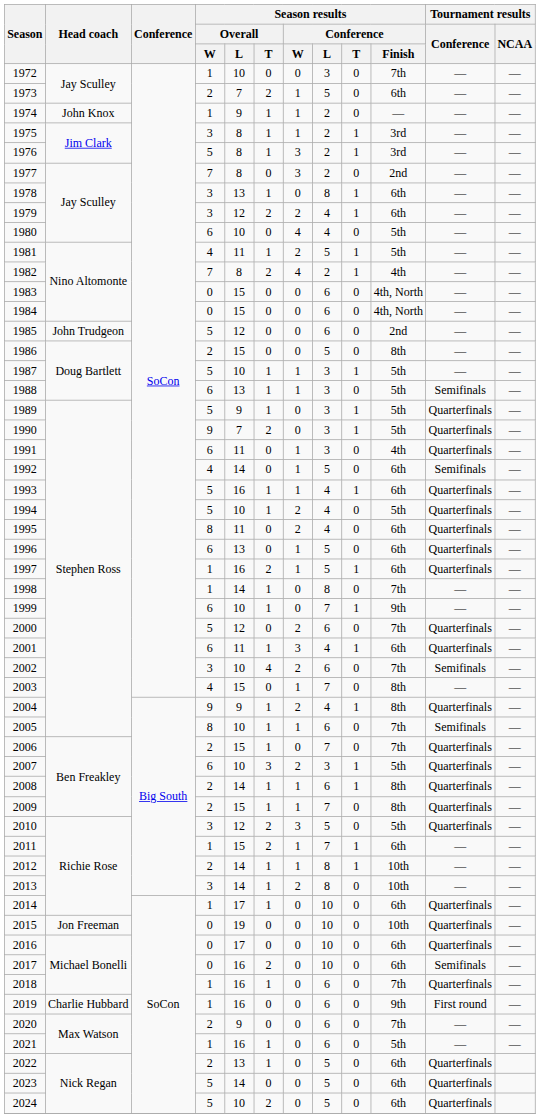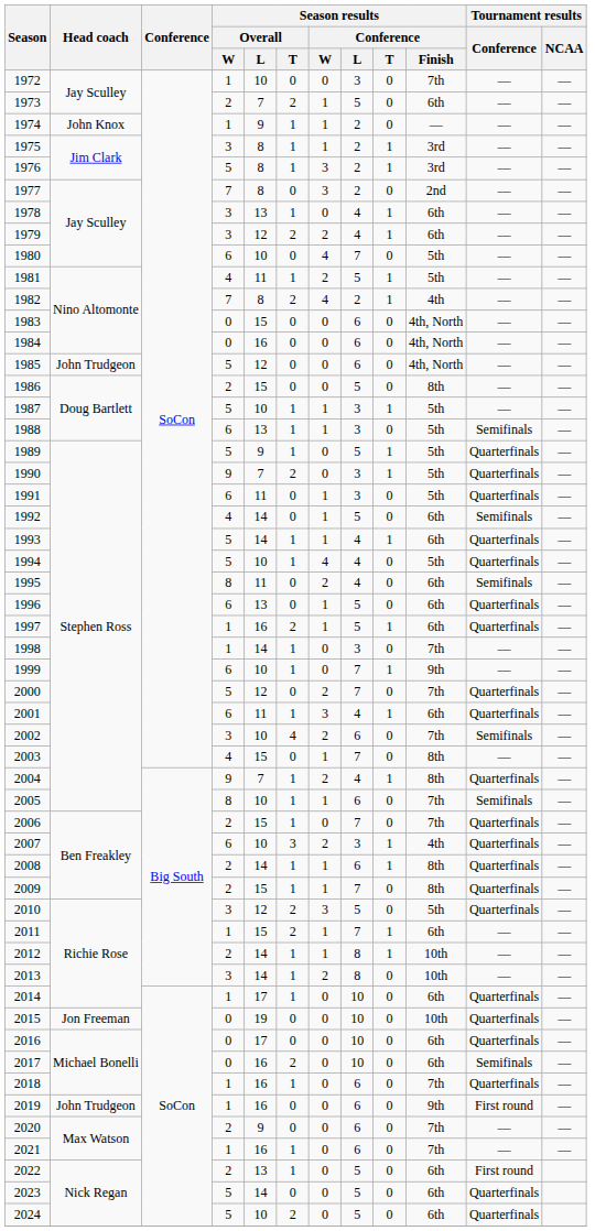1978 | Season results / Conference / L: 8 -> 4
1980 | Season results / Conference / L: 4 -> 7
1984 | Season results / Overall / L: 15 -> 16
1985 | Season results / Conference / Finish: 2nd -> 4th, North
1989 | Season results / Conference / L: 3 -> 5
1991 | Season results / Conference / Finish: 4th -> 5th
1993 | Season results / Overall / L: 16 -> 14
1994 | Season results / Conference / W: 2 -> 4
1995 | Tournament results / Conference: Quarterfinals -> Semifinals
1998 | Season results / Conference / L: 8 -> 3
2000 | Season results / Conference / L: 6 -> 7
2004 | Season results / Overall / L: 9 -> 7
2007 | Season results / Conference / Finish: 5th -> 4th
2019 | Head coach: Charlie Hubbard -> John Trudgeon
2021 | Season results / Conference / Finish: 5th -> 7th
2022 | Tournament results / Conference: Quarterfinals -> First round
